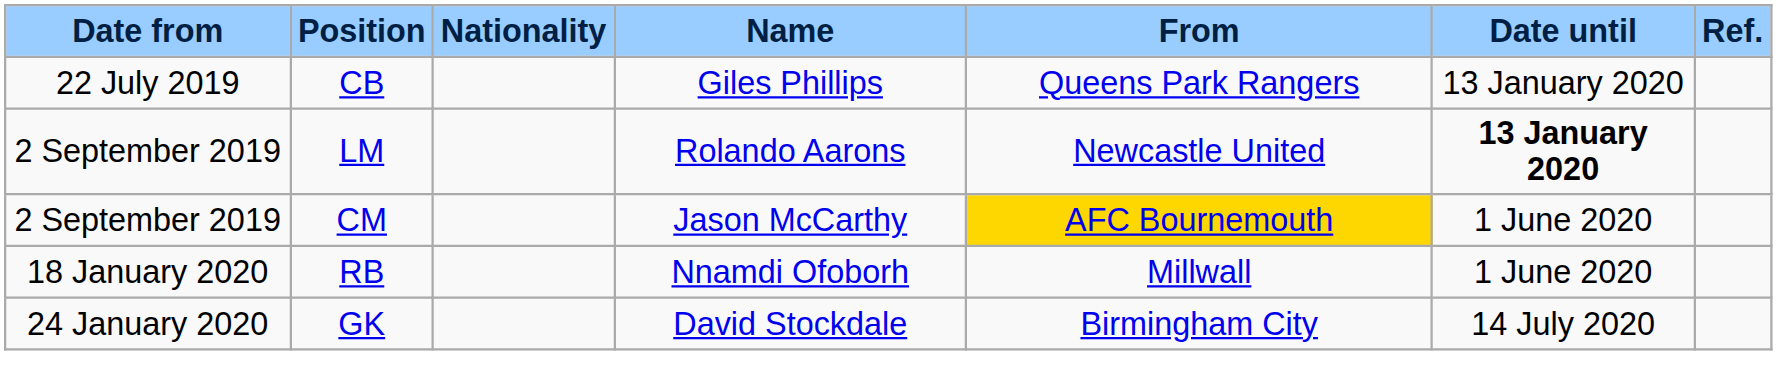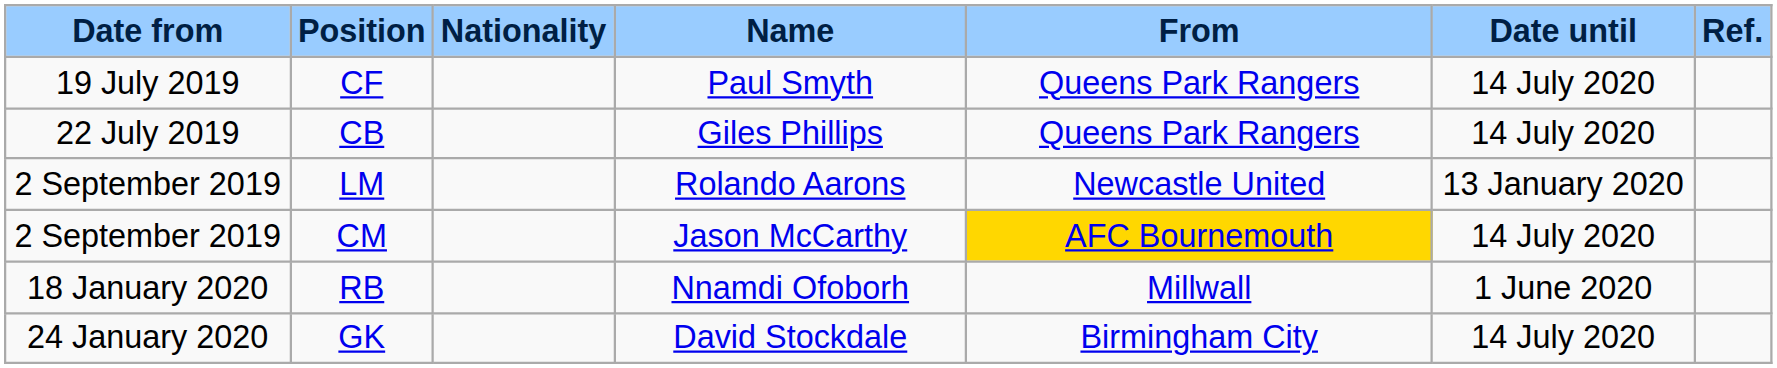+ row: 19 July 2019 | CF | Paul Smyth | Queens Park Rangers | 14 July 2020
CB | Date until: 13 January 2020 -> 14 July 2020
LM | Date until: bold -> normal
CM | Date until: 1 June 2020 -> 14 July 2020
